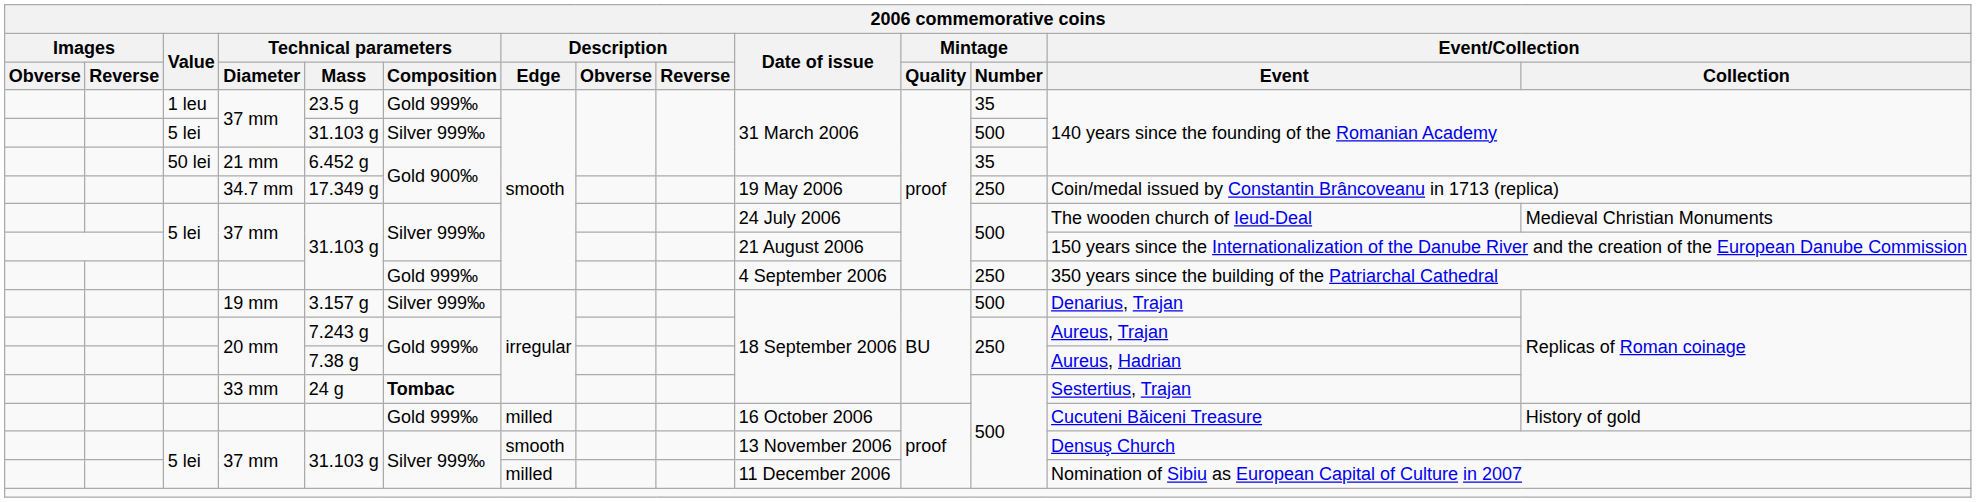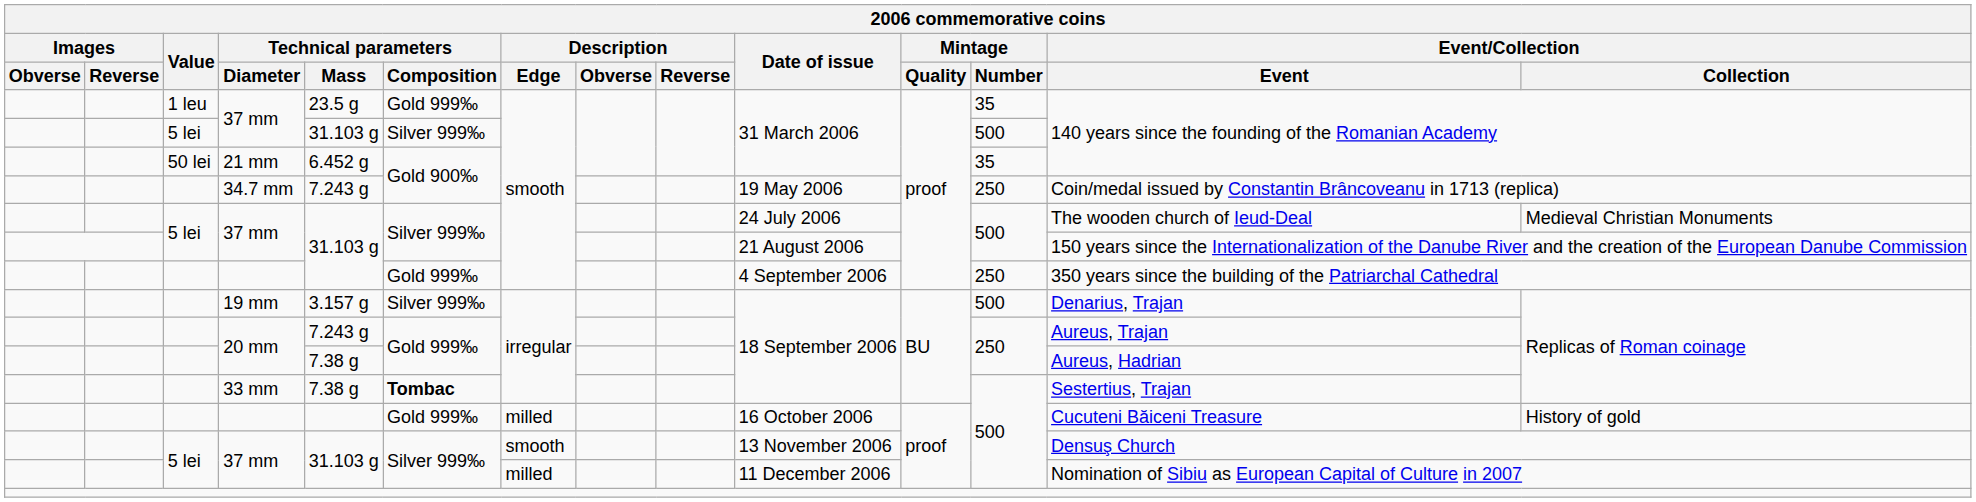34.7 mm | 2006 commemorative coins / Technical parameters / Mass: 17.349 g -> 7.243 g
33 mm | 2006 commemorative coins / Technical parameters / Mass: 24 g -> 7.38 g
